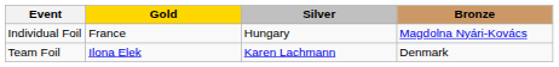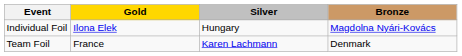Individual Foil | Gold: France -> Ilona Elek
Team Foil | Gold: Ilona Elek -> France
